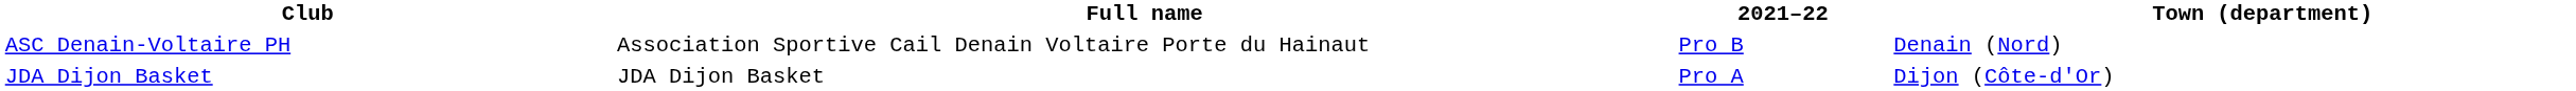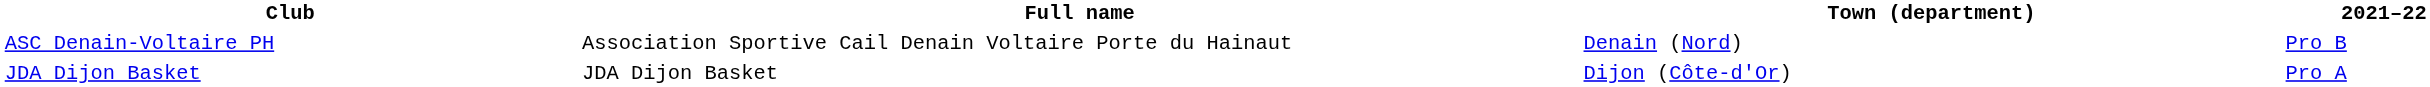columns swapped: Town (department) <-> 2021–22
